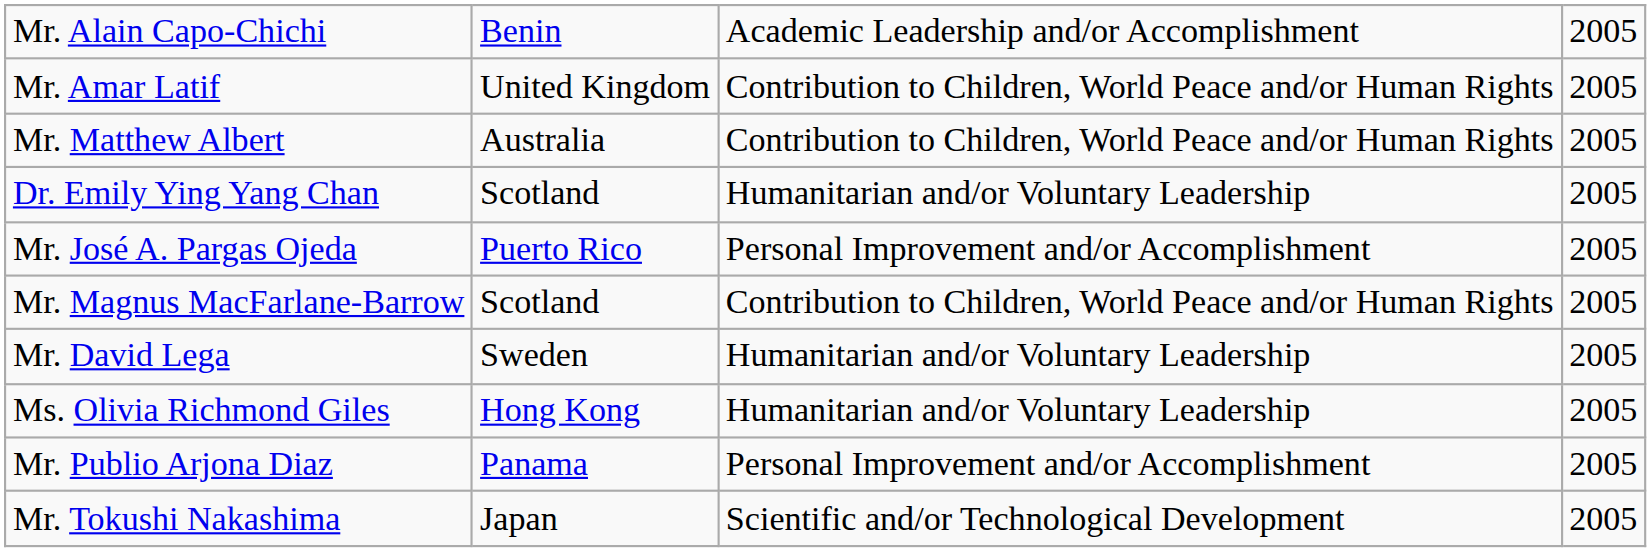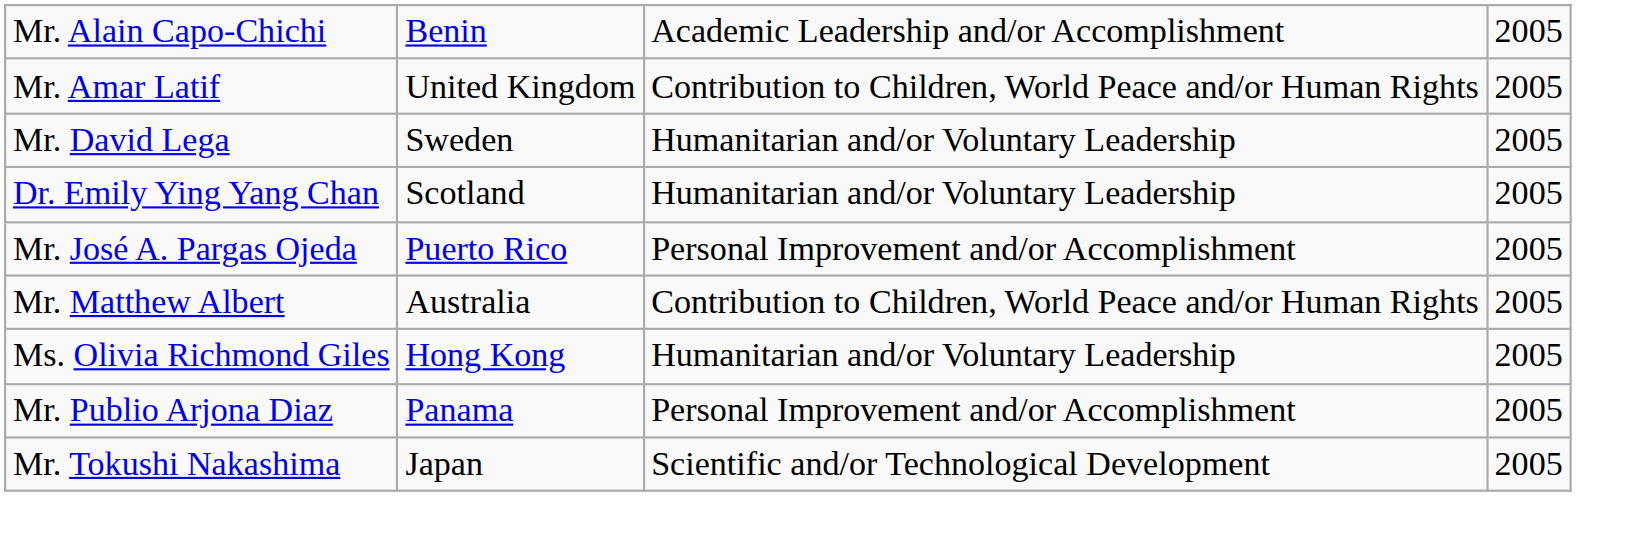rows swapped: Mr. David Lega <-> Mr. Matthew Albert
- row: Mr. Magnus MacFarlane-Barrow | Scotland | Contribution to Children, World Peace and/or Human Rights | 2005
